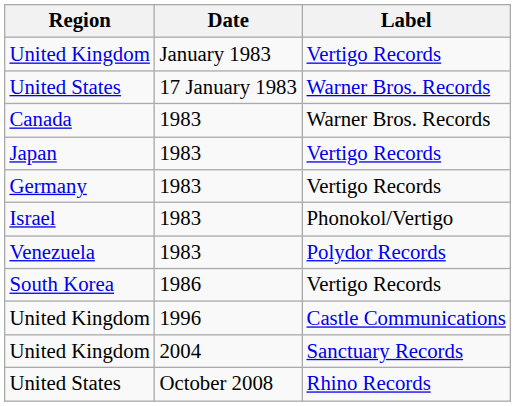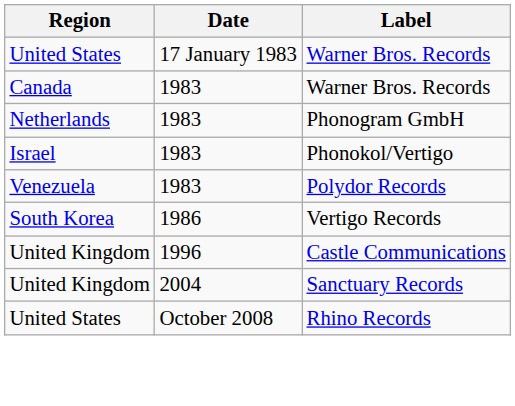- row: United Kingdom | January 1983 | Vertigo Records
- row: Japan | 1983 | Vertigo Records
- row: Germany | 1983 | Vertigo Records
+ row: Netherlands | 1983 | Phonogram GmbH
